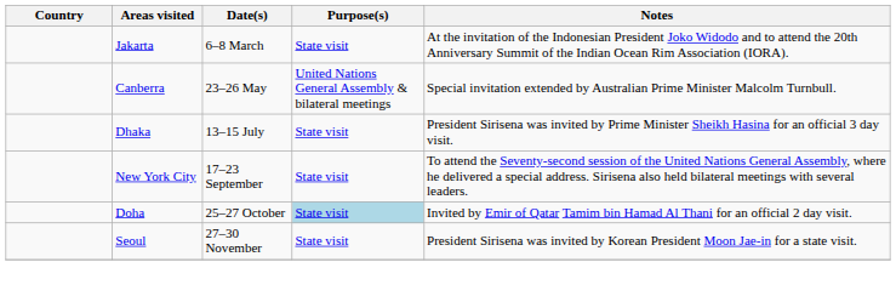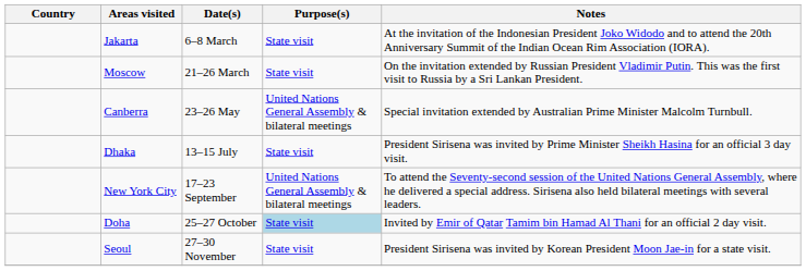+ row: Moscow | 21–26 March | State visit | On the invitation extended by Russian President Vladimir Putin. This was the first visit to Russia by a Sri Lankan President.
New York City | Purpose(s): State visit -> United Nations General Assembly & bilateral meetings
